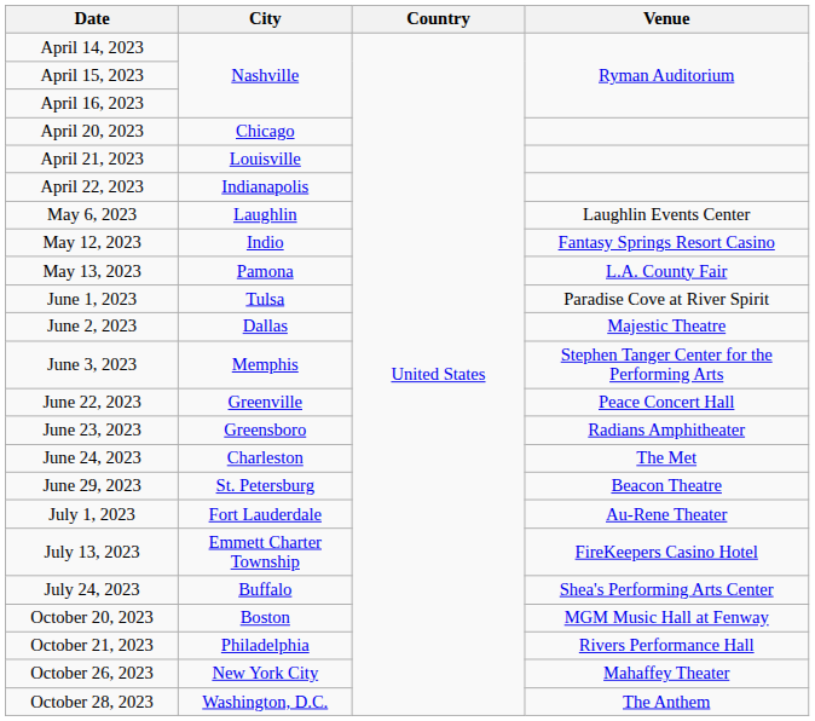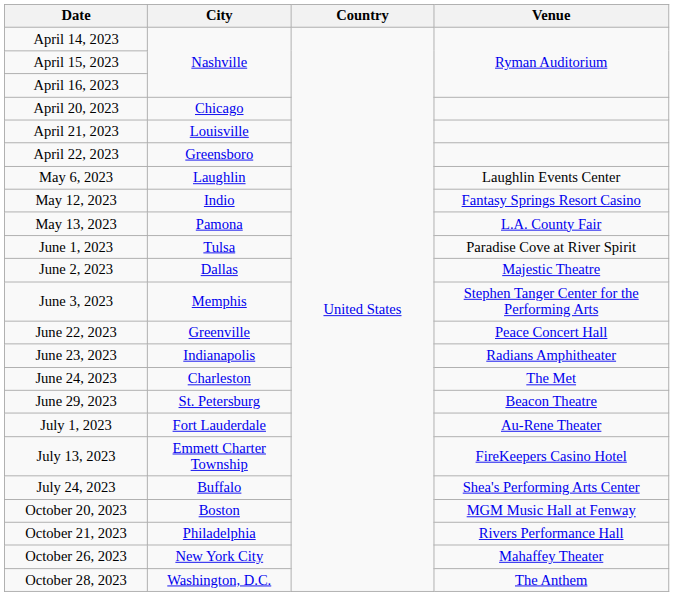April 22, 2023 | City: Indianapolis -> Greensboro
June 23, 2023 | City: Greensboro -> Indianapolis
